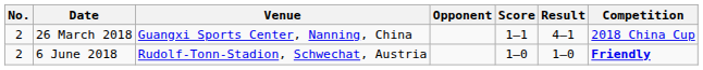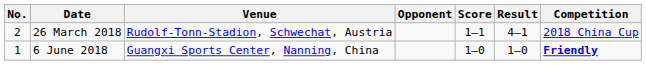26 March 2018 | Venue: Guangxi Sports Center, Nanning, China -> Rudolf-Tonn-Stadion, Schwechat, Austria
6 June 2018 | No.: 2 -> 1
6 June 2018 | Venue: Rudolf-Tonn-Stadion, Schwechat, Austria -> Guangxi Sports Center, Nanning, China
